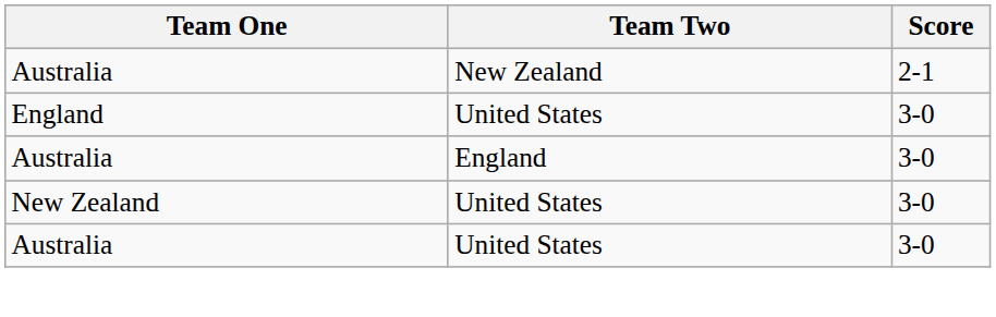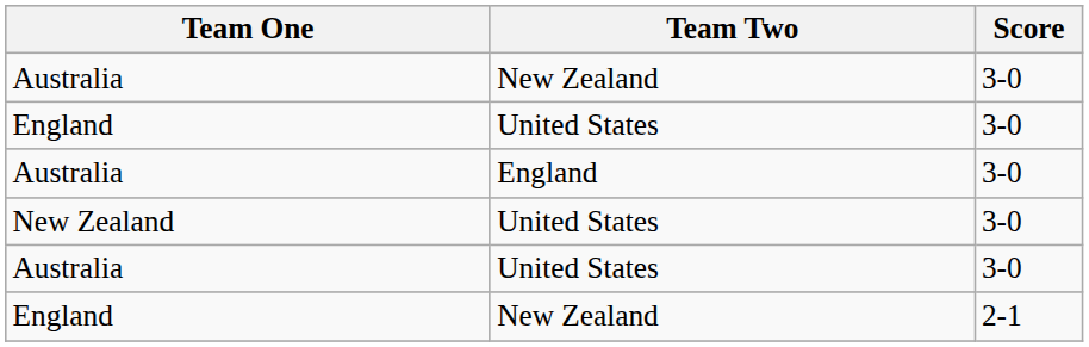Australia / New Zealand | Score: 2-1 -> 3-0
+ row: England | New Zealand | 2-1
